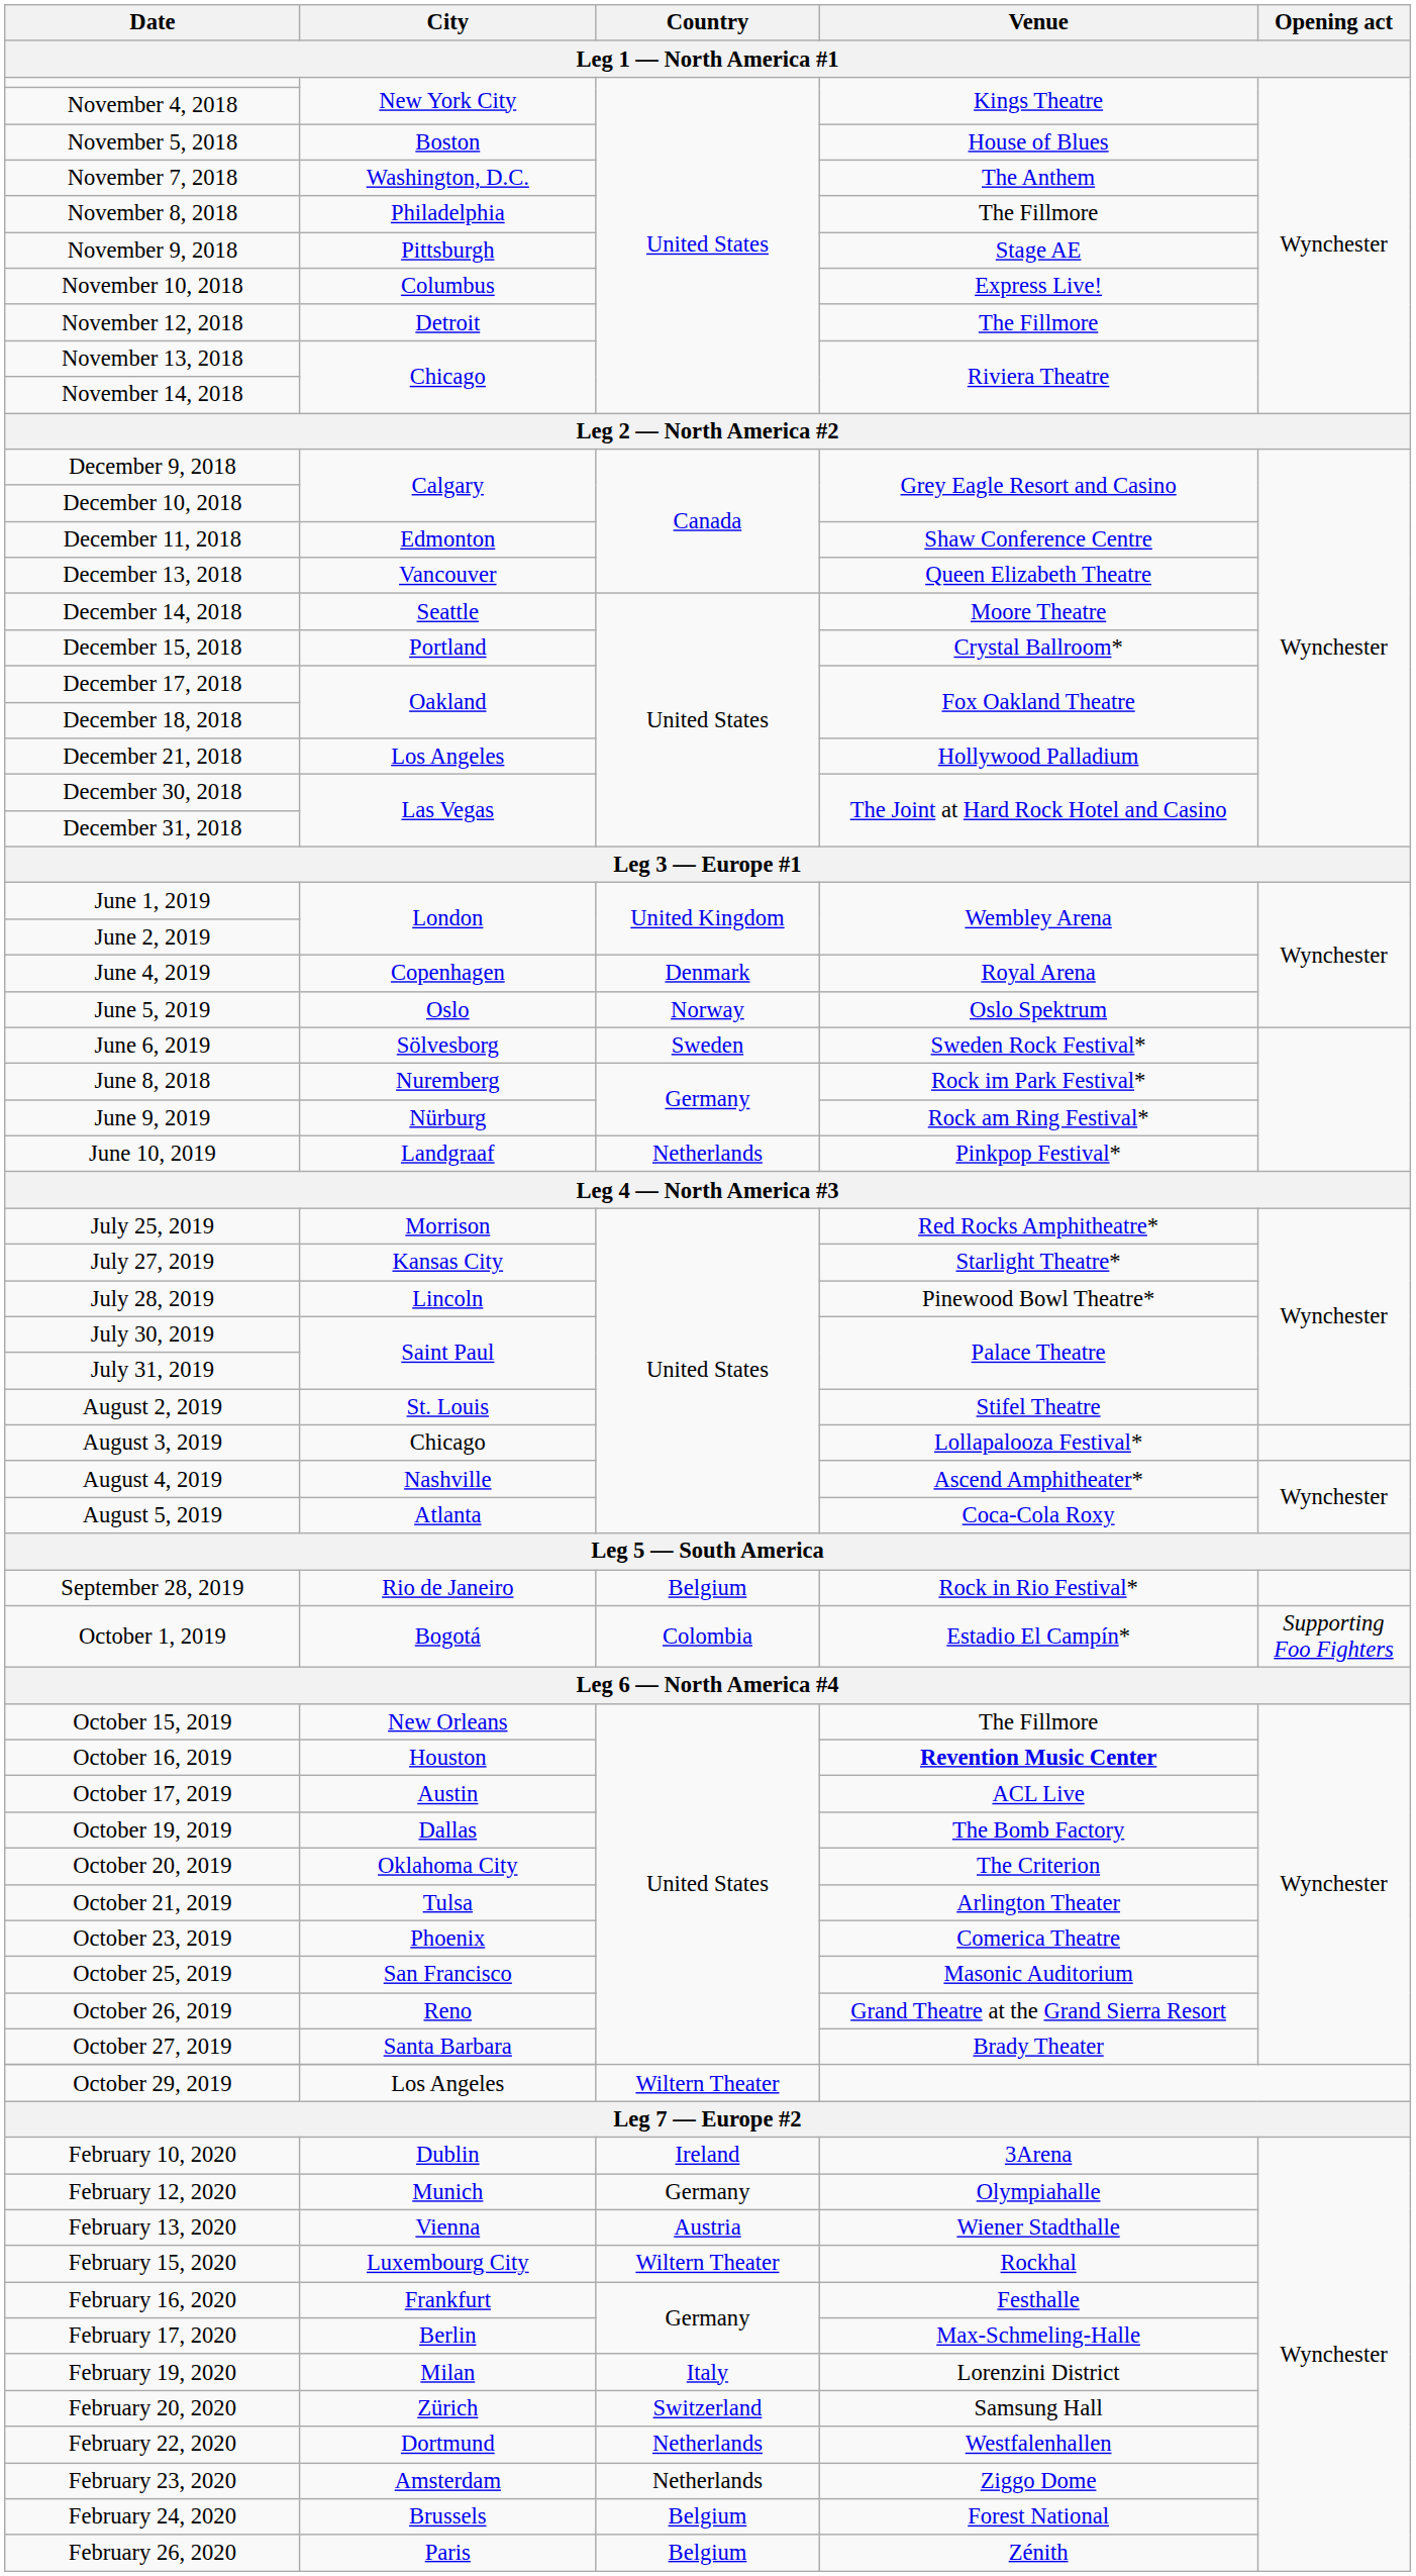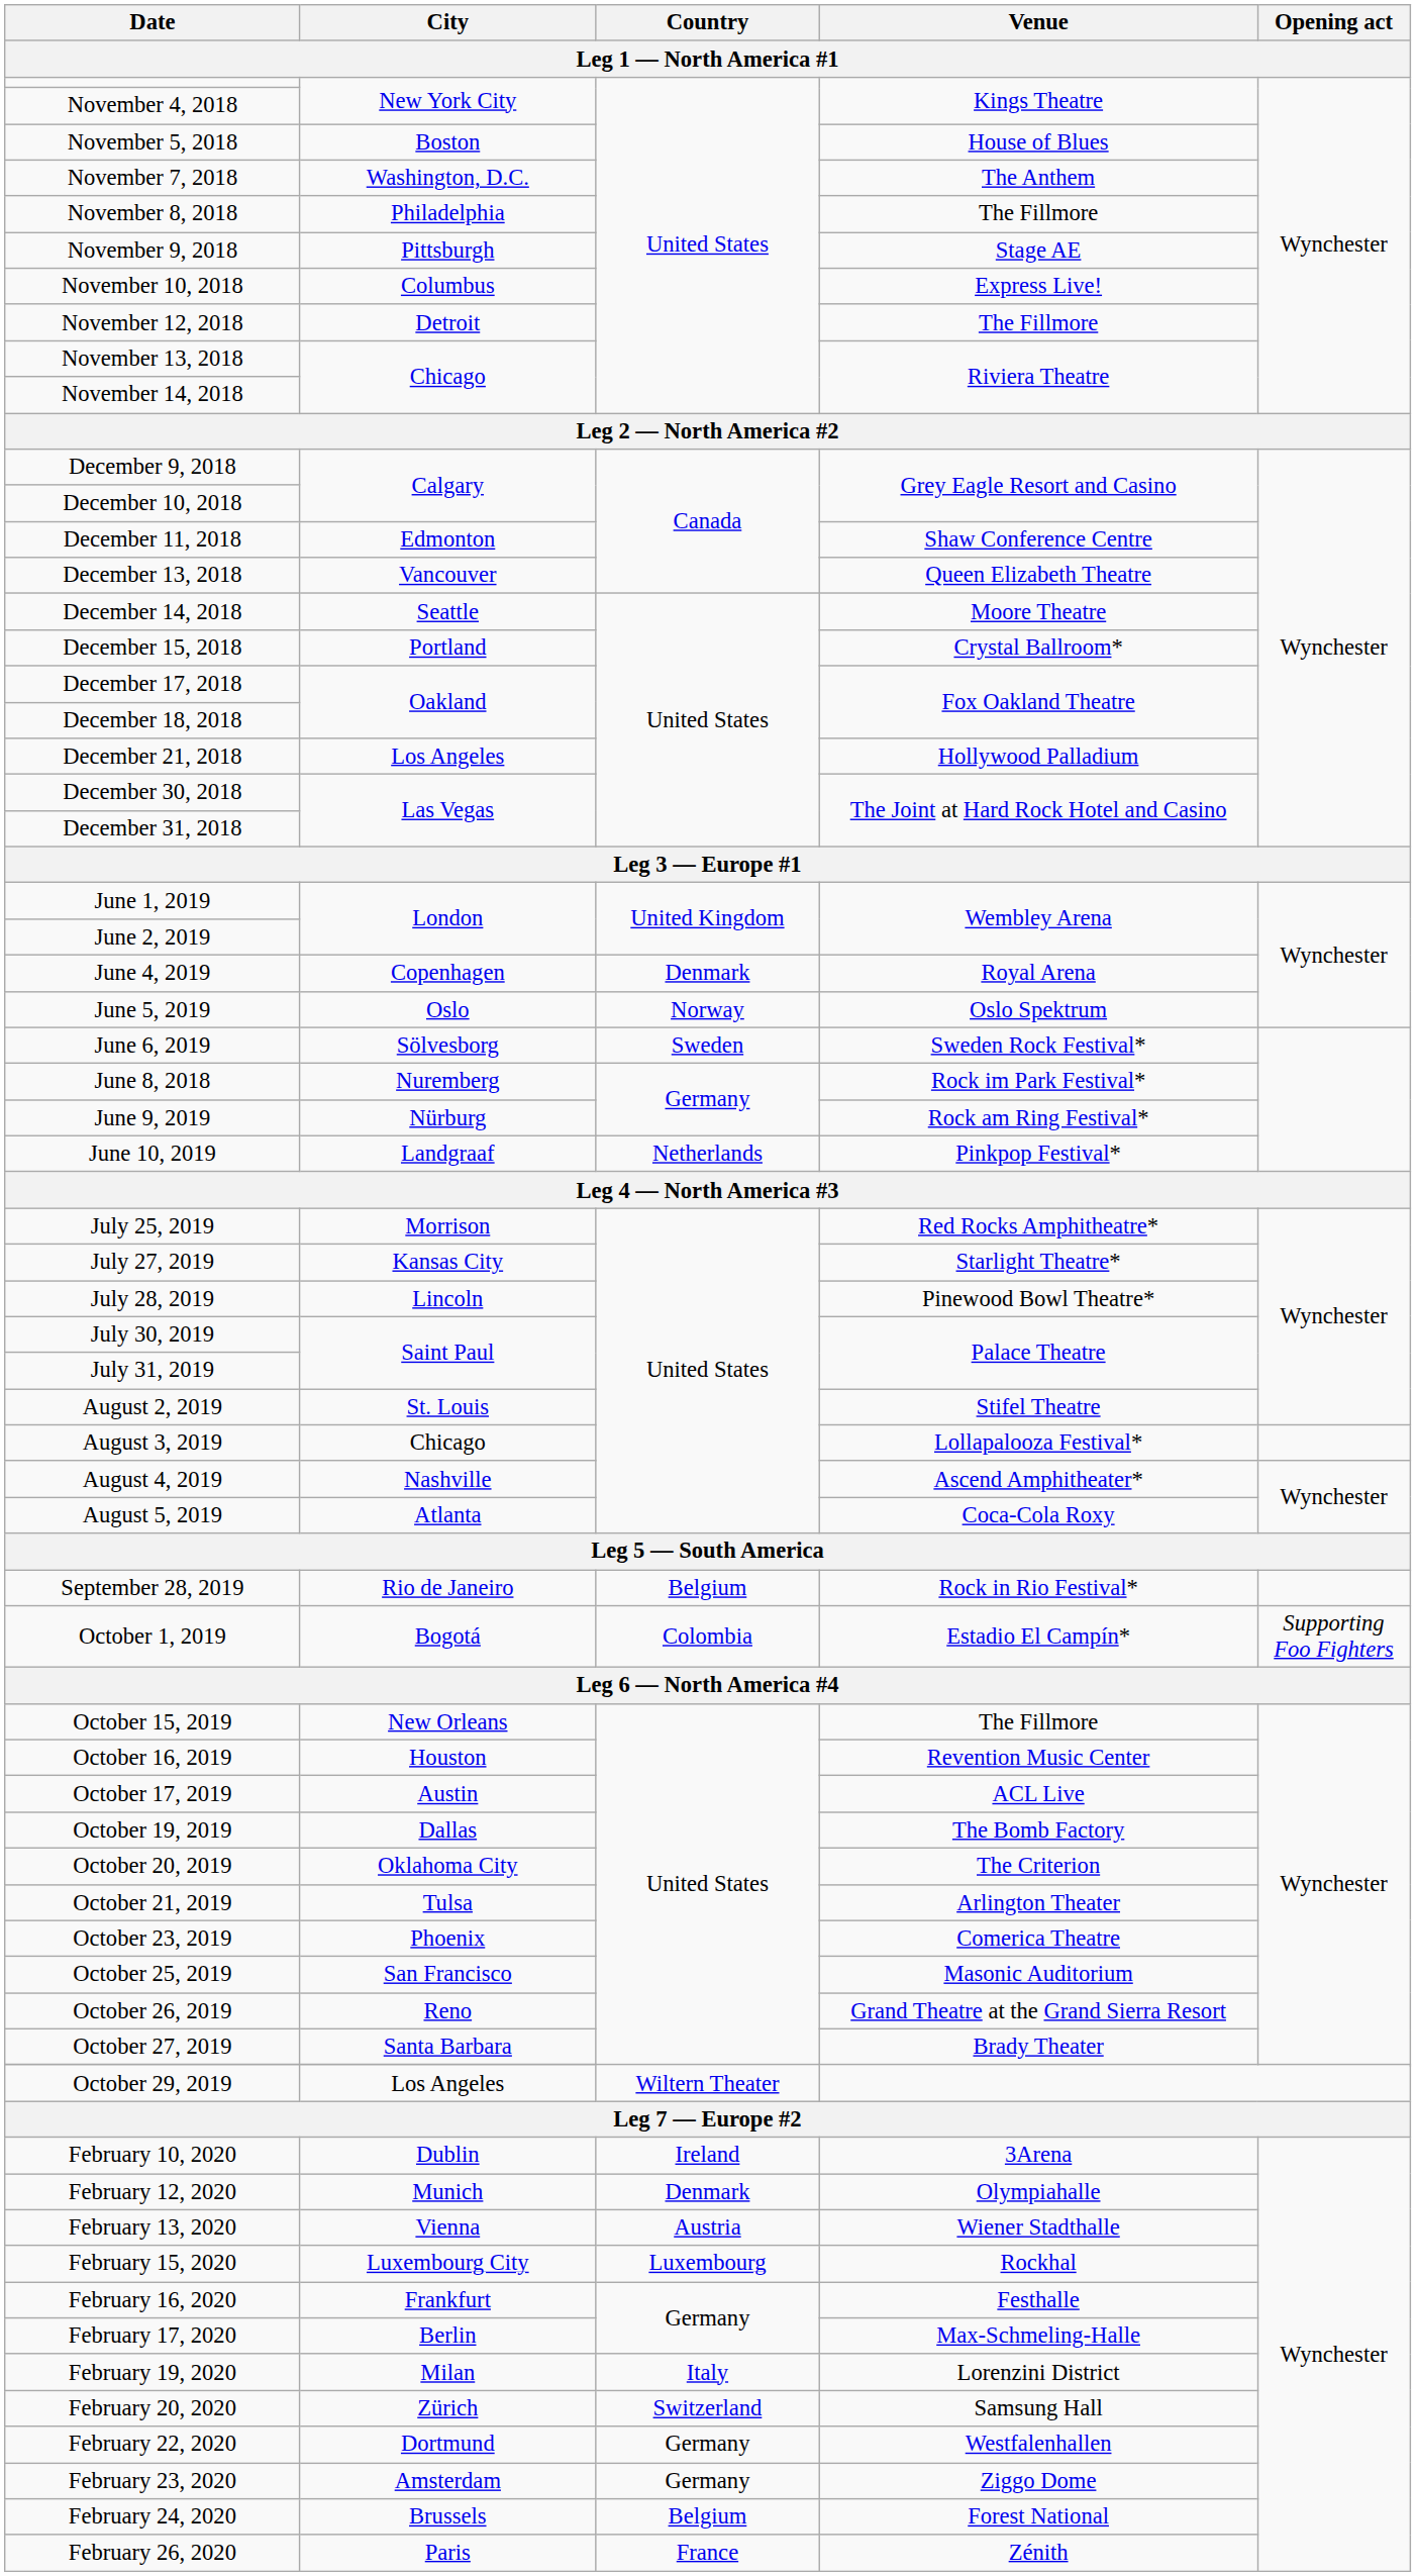October 16, 2019 | Venue: bold -> normal
February 12, 2020 | Country: Germany -> Denmark
February 15, 2020 | Country: Wiltern Theater -> Luxembourg
February 22, 2020 | Country: Netherlands -> Germany
February 23, 2020 | Country: Netherlands -> Germany
February 26, 2020 | Country: Belgium -> France
